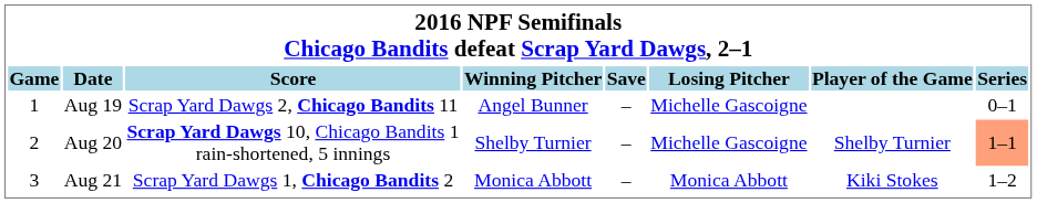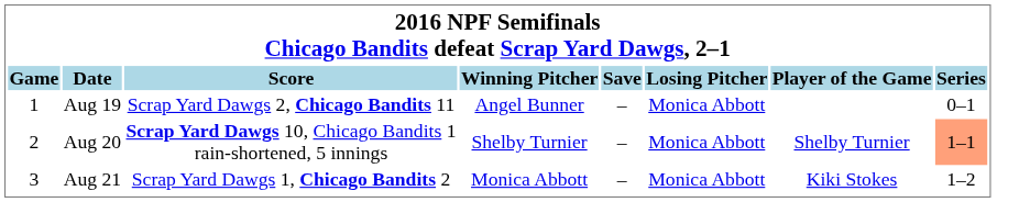Aug 19 | Losing Pitcher: Michelle Gascoigne -> Monica Abbott
Aug 20 | Losing Pitcher: Michelle Gascoigne -> Monica Abbott
